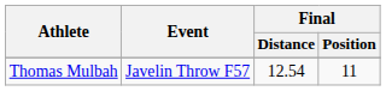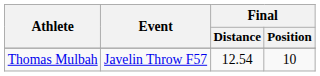Thomas Mulbah | Final / Position: 11 -> 10
